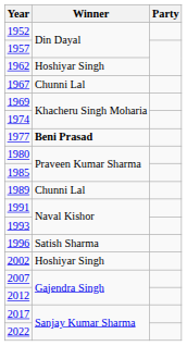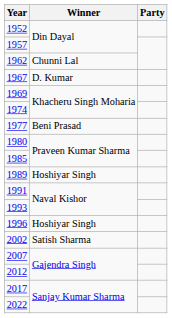1962 | Winner: Hoshiyar Singh -> Chunni Lal
1967 | Winner: Chunni Lal -> D. Kumar
1977 | Winner: bold -> normal
1989 | Winner: Chunni Lal -> Hoshiyar Singh
1996 | Winner: Satish Sharma -> Hoshiyar Singh
2002 | Winner: Hoshiyar Singh -> Satish Sharma
